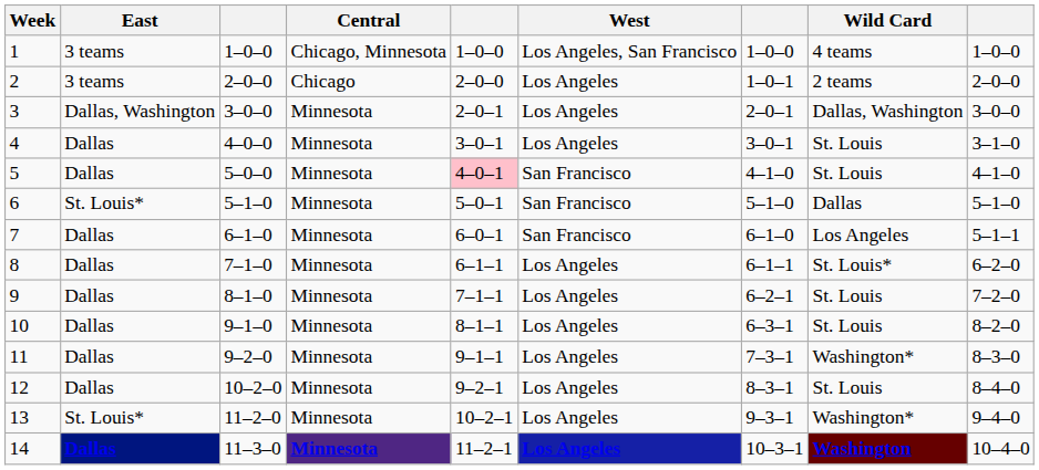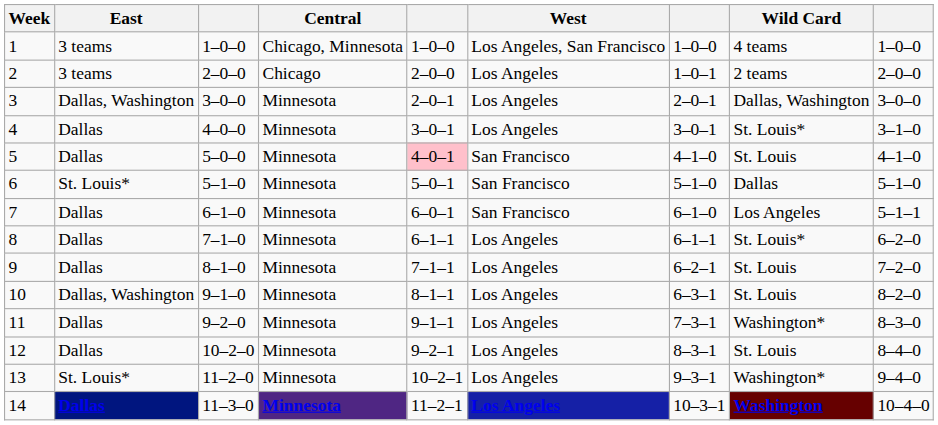4 | Wild Card: St. Louis -> St. Louis*
10 | East: Dallas -> Dallas, Washington
